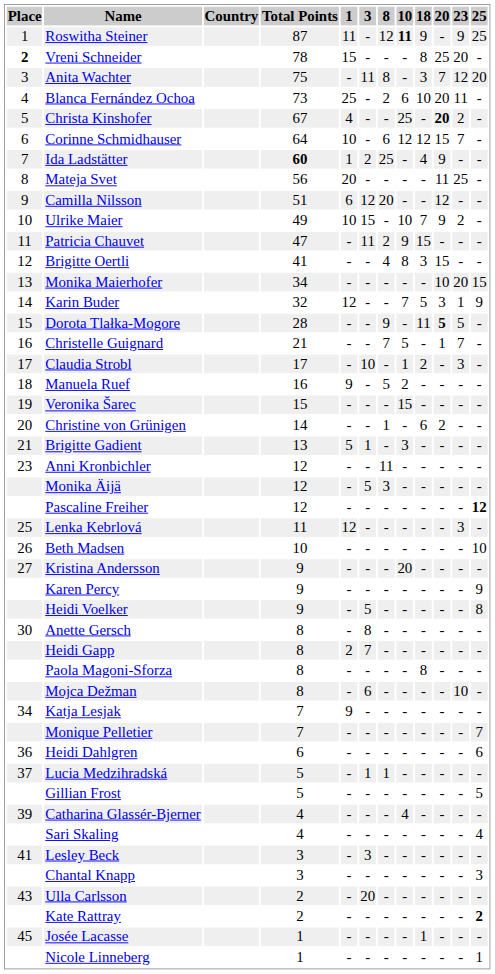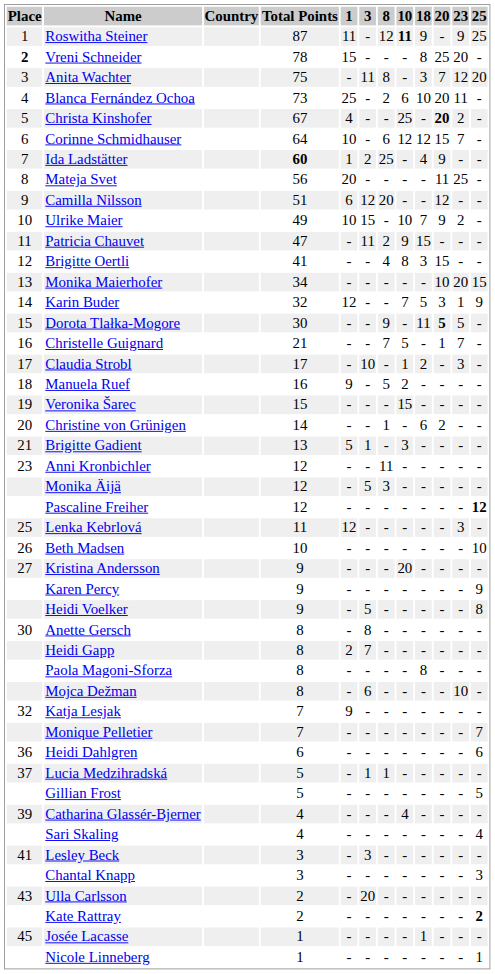Dorota Tlałka-Mogore | Total Points: 28 -> 30
Katja Lesjak | Place: 34 -> 32
